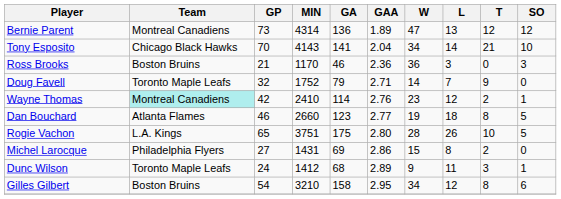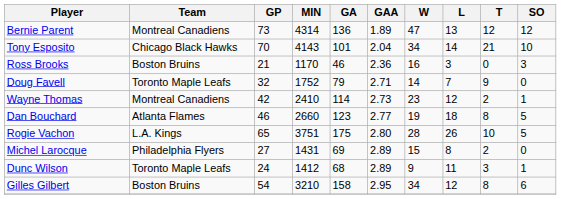Tony Esposito | GA: 141 -> 101
Ross Brooks | W: 36 -> 16
Wayne Thomas | Team: paleturquoise background -> no background
Wayne Thomas | GAA: 2.76 -> 2.73
Michel Larocque | GAA: 2.86 -> 2.89
